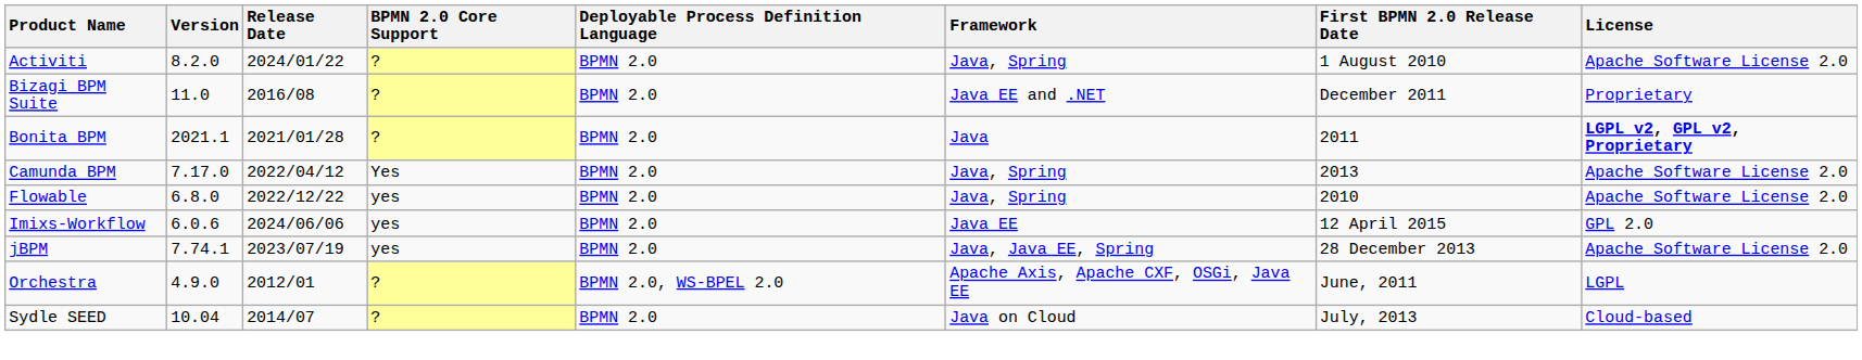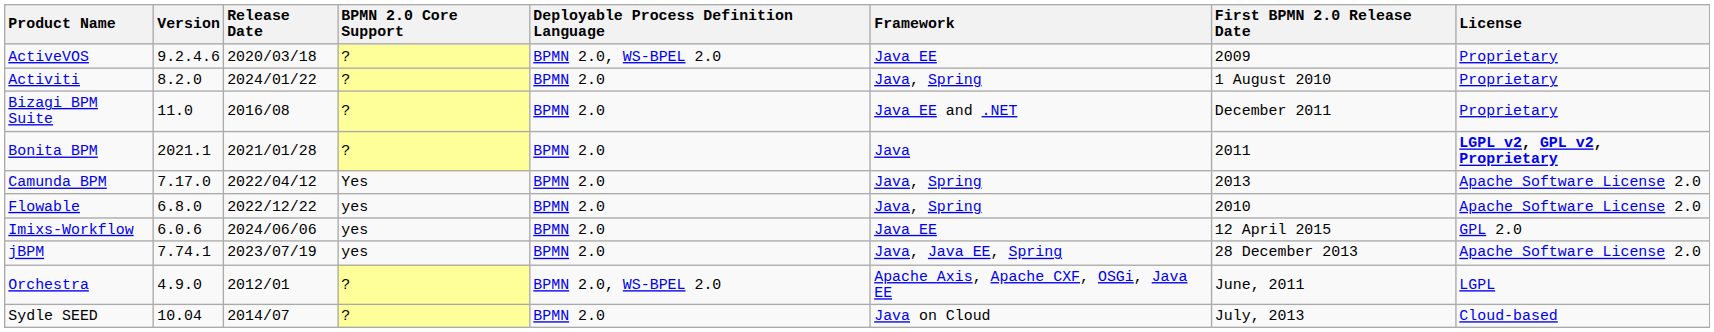+ row: ActiveVOS | 9.2.4.6 | 2020/03/18 | ? | BPMN 2.0, WS-BPEL 2.0 | Java EE | 2009 | Proprietary
Activiti | License: Apache Software License 2.0 -> Proprietary
